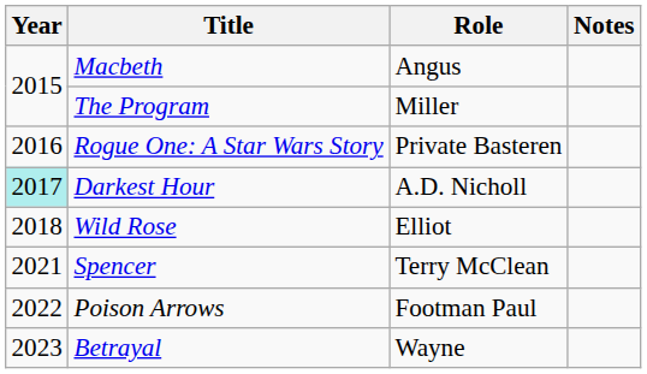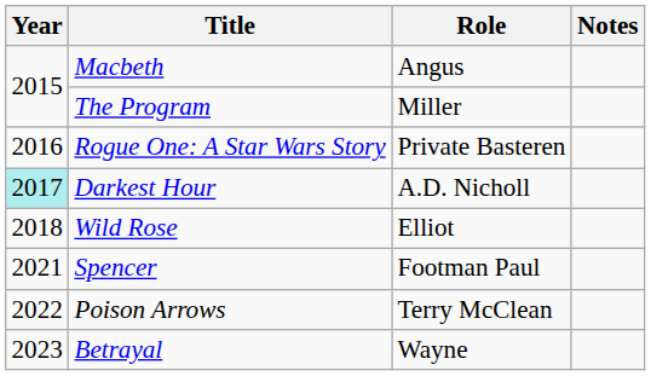Spencer | Role: Terry McClean -> Footman Paul
Poison Arrows | Role: Footman Paul -> Terry McClean
